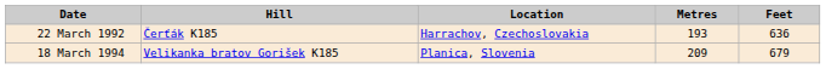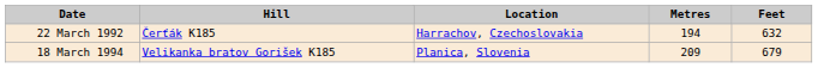22 March 1992 | Metres: 193 -> 194
22 March 1992 | Feet: 636 -> 632
